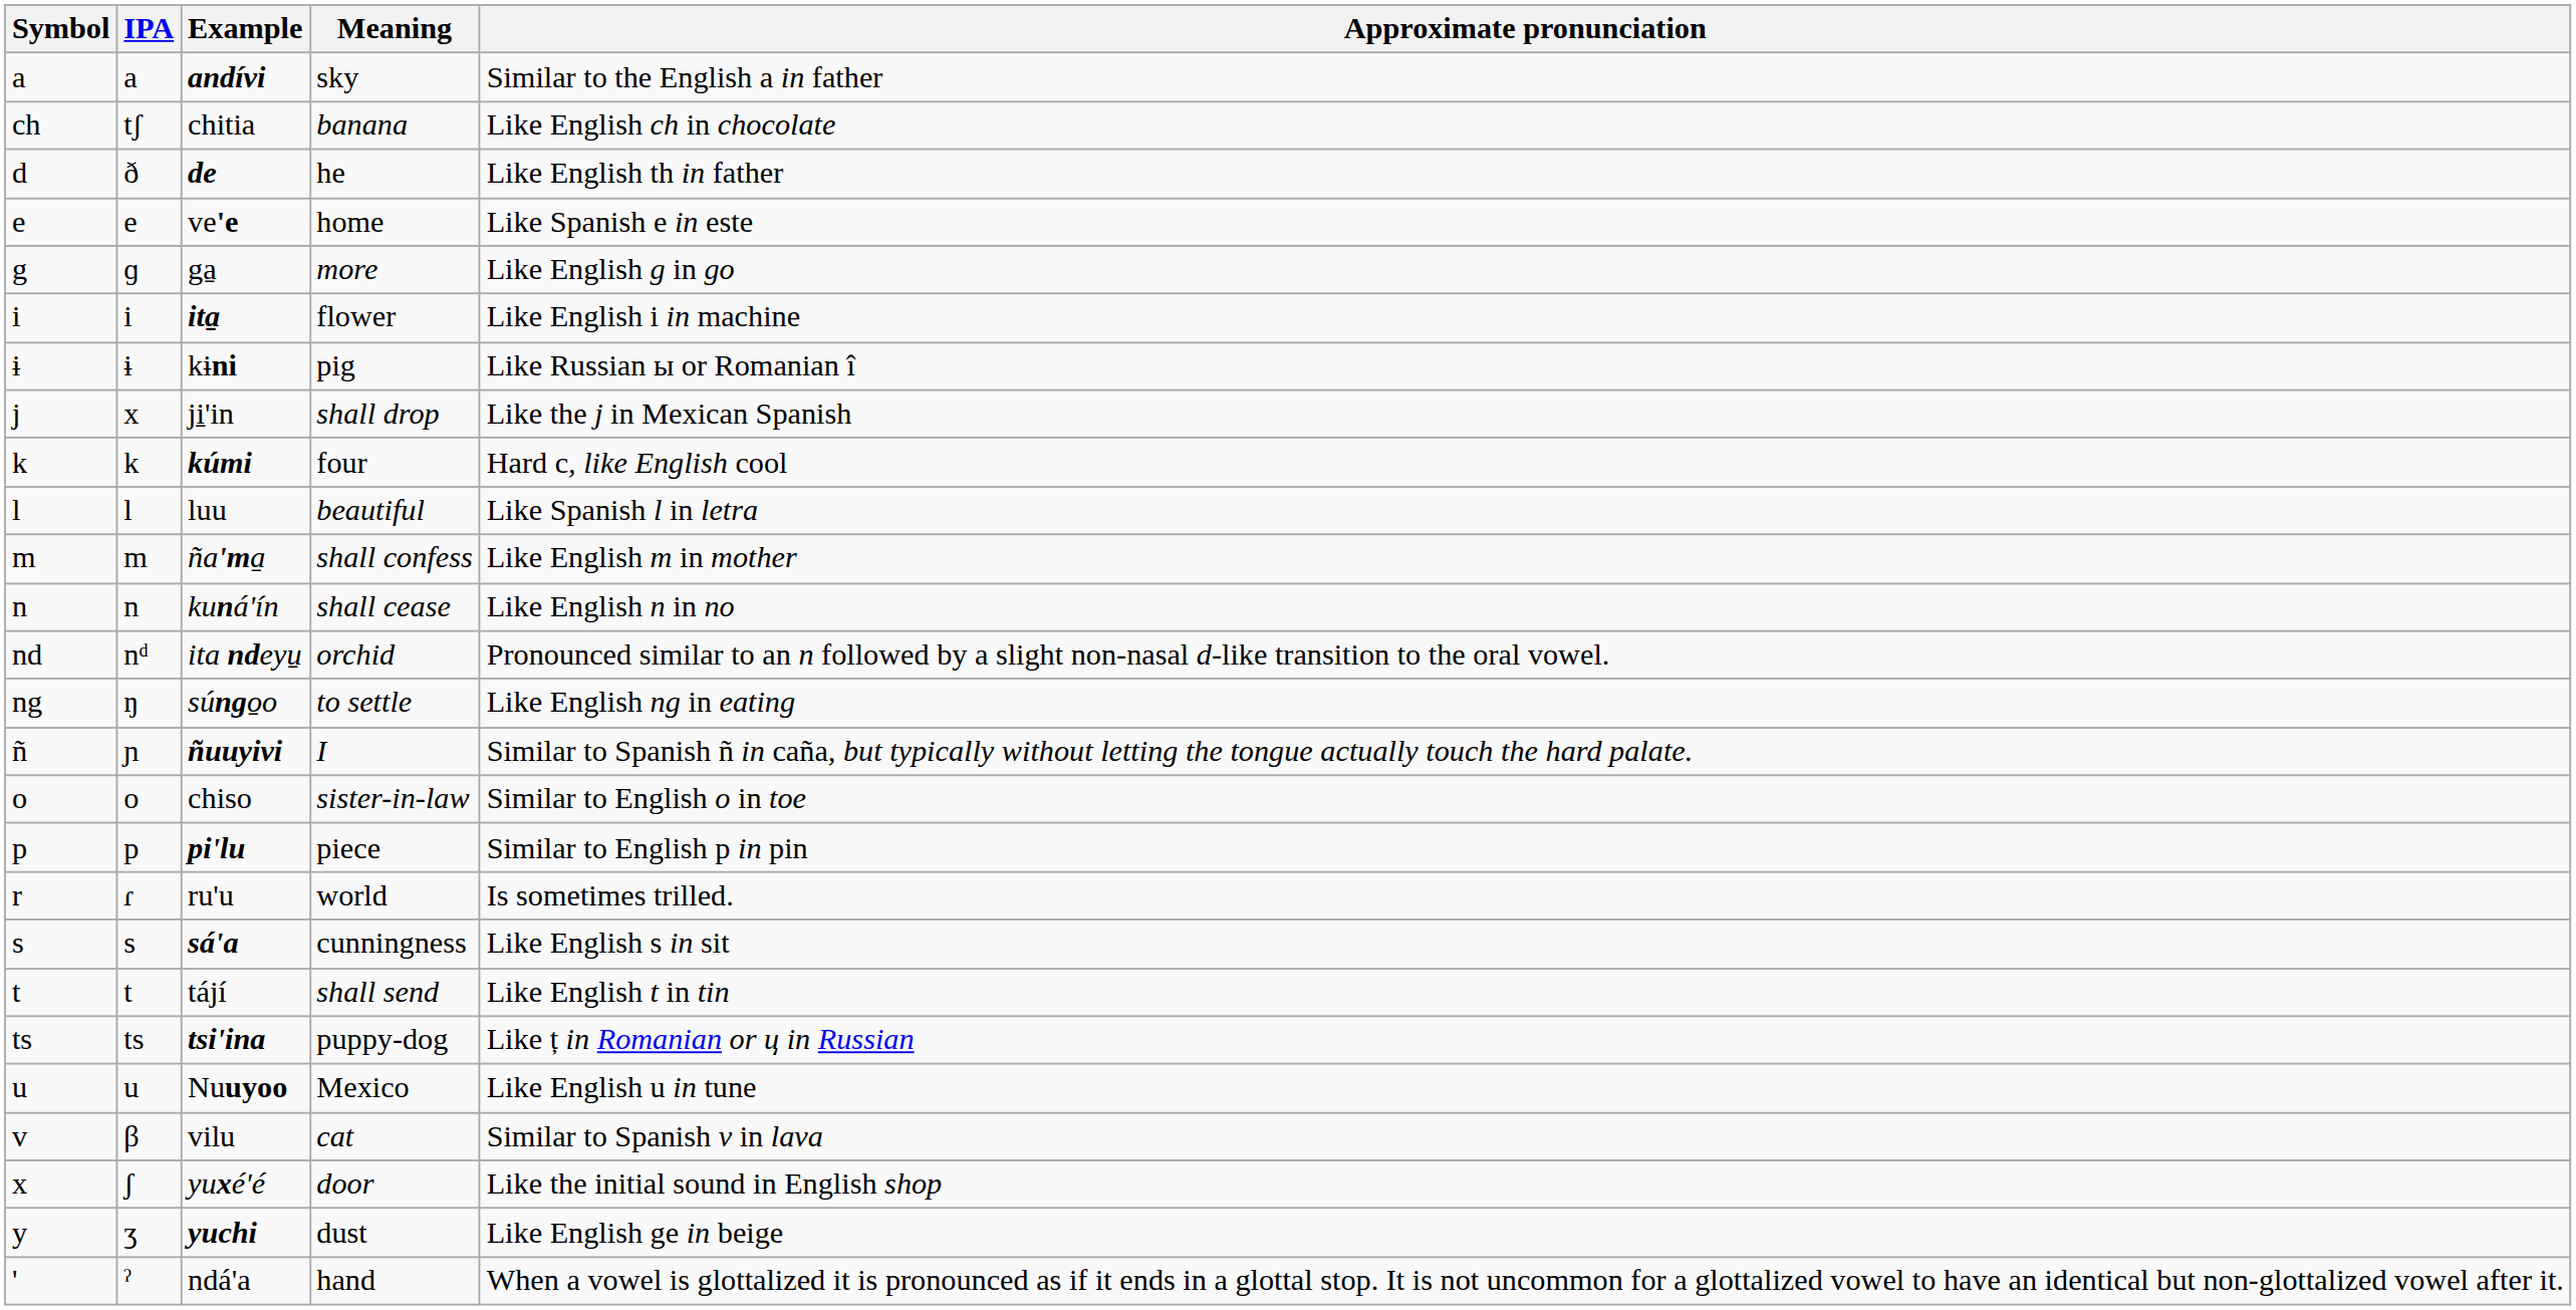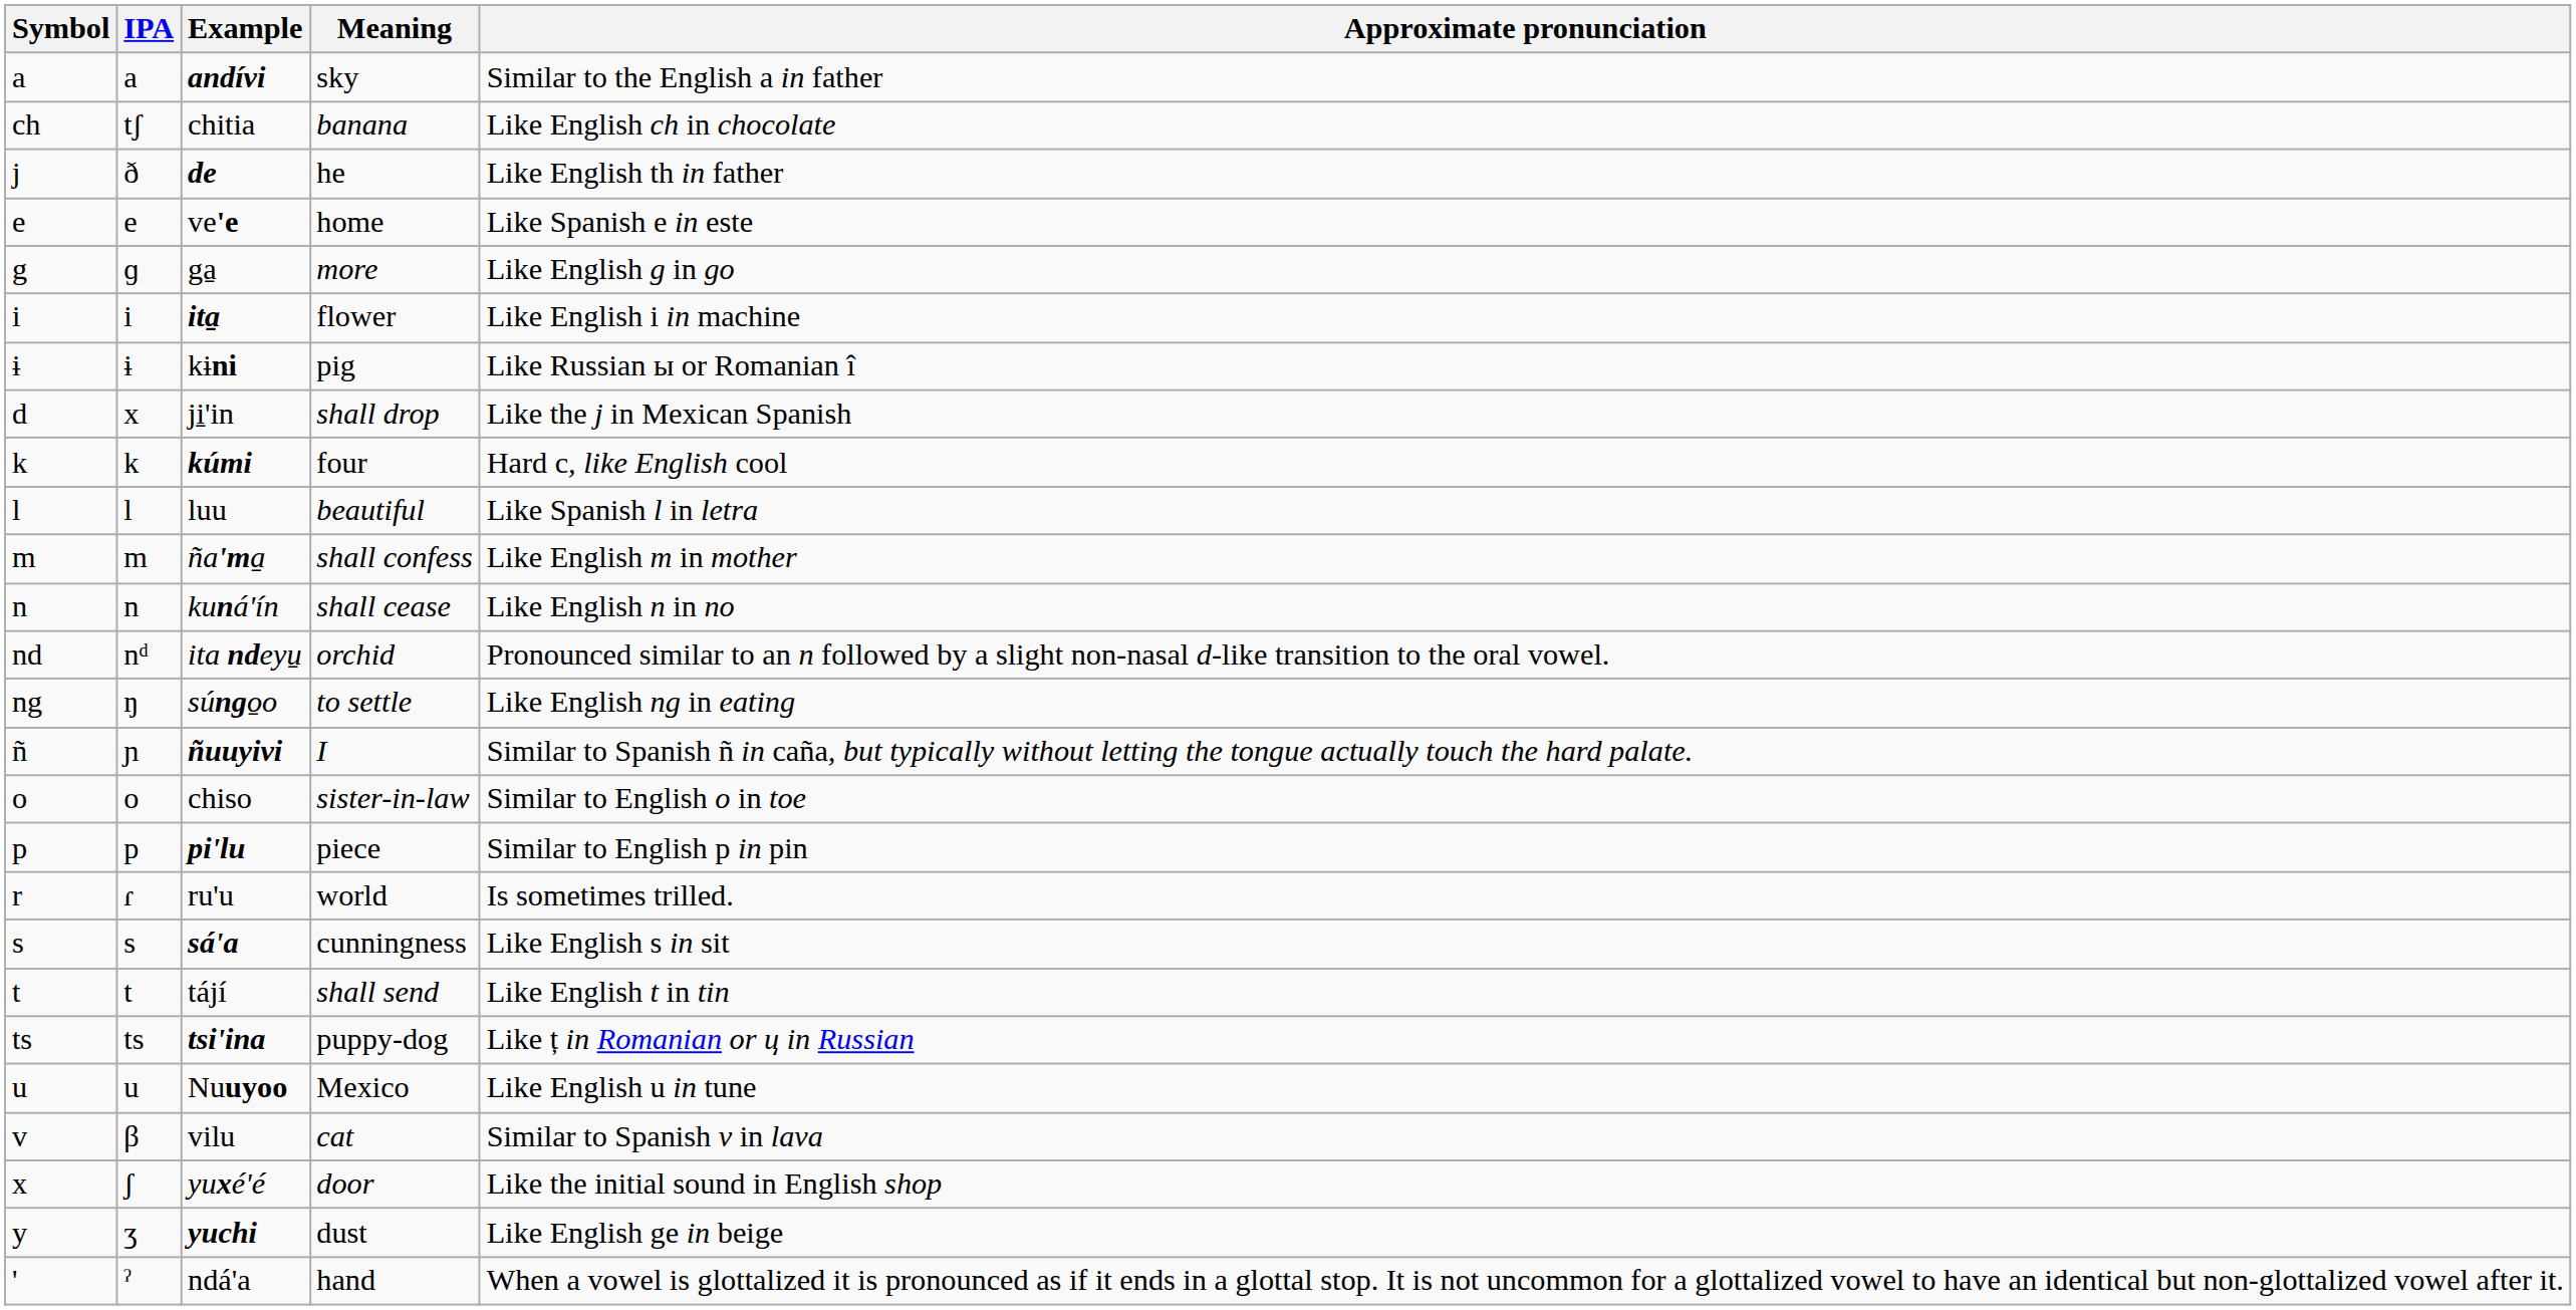de | Symbol: d -> j
ji̱'in | Symbol: j -> d
